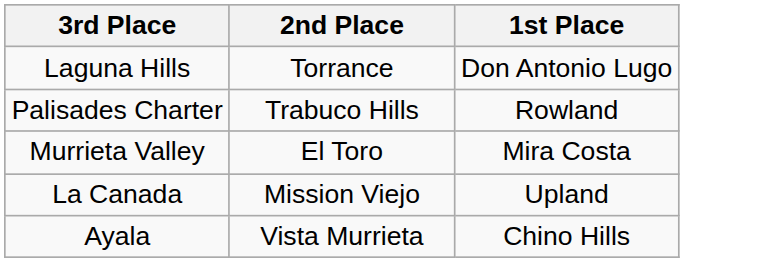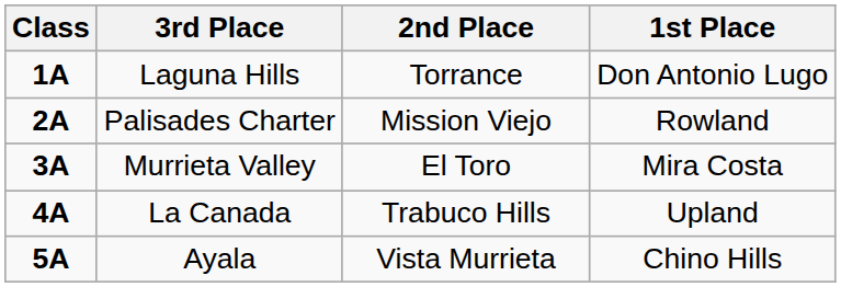+ column: Class | 1A | 2A | 3A | 4A | 5A
Palisades Charter | 2nd Place: Trabuco Hills -> Mission Viejo
La Canada | 2nd Place: Mission Viejo -> Trabuco Hills
